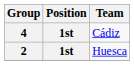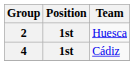rows swapped: 2 <-> 4
